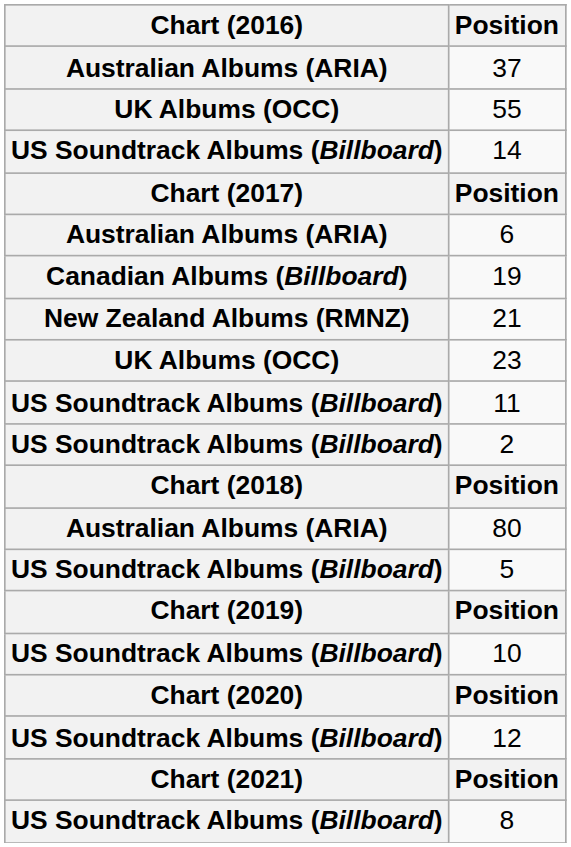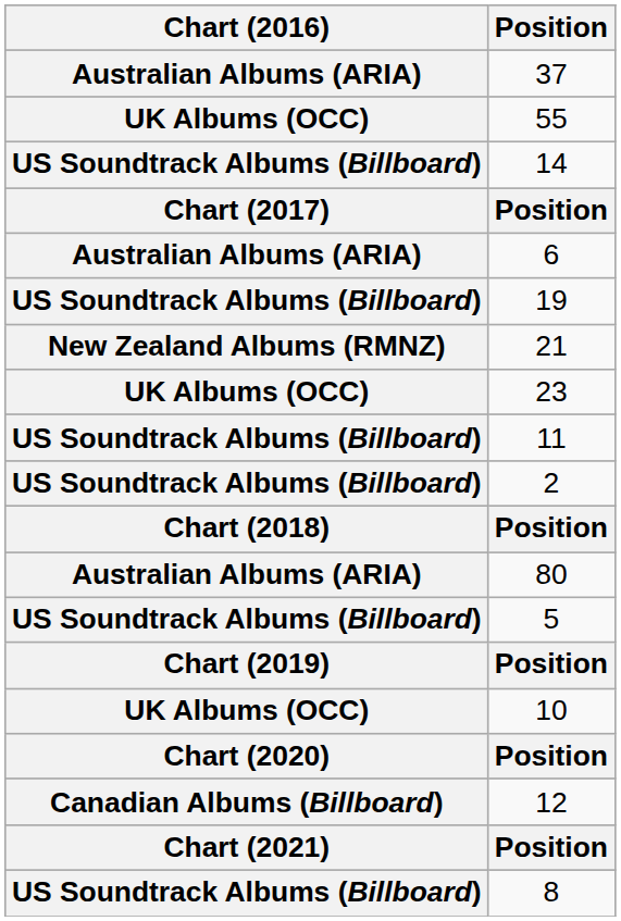19 | Chart (2016): Canadian Albums (Billboard) -> US Soundtrack Albums (Billboard)
10 | Chart (2016): US Soundtrack Albums (Billboard) -> UK Albums (OCC)
12 | Chart (2016): US Soundtrack Albums (Billboard) -> Canadian Albums (Billboard)
